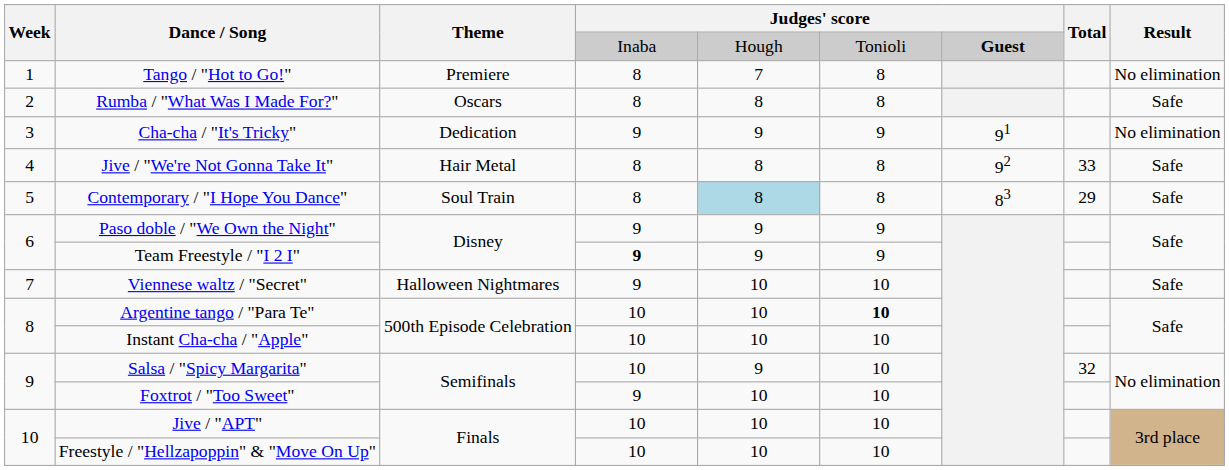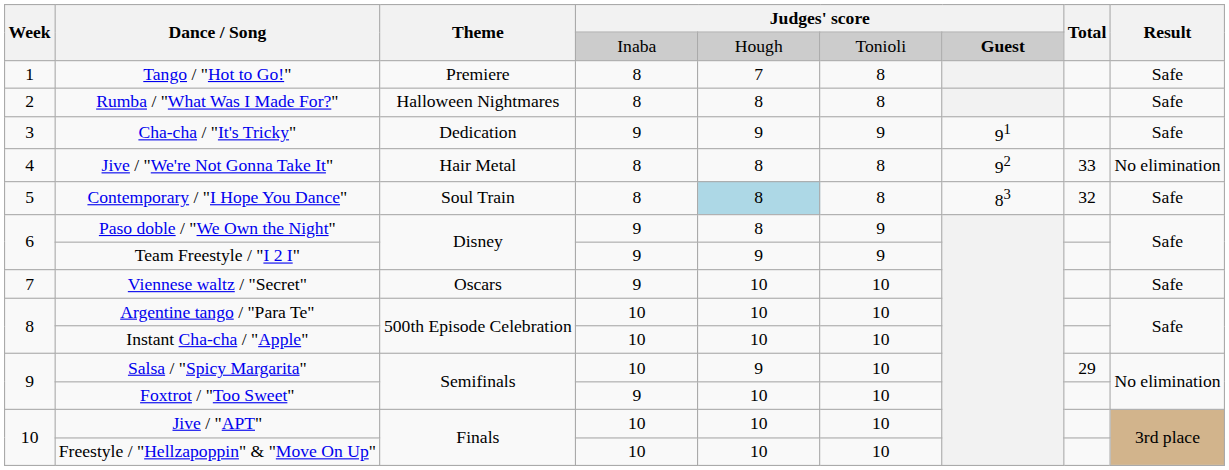Tango / "Hot to Go!" | Result: No elimination -> Safe
Rumba / "What Was I Made For?" | Theme: Oscars -> Halloween Nightmares
Cha-cha / "It's Tricky" | Result: No elimination -> Safe
Jive / "We're Not Gonna Take It" | Result: Safe -> No elimination
Contemporary / "I Hope You Dance" | Total: 29 -> 32
Paso doble / "We Own the Night" | column 5: 9 -> 8
Team Freestyle / "I 2 I" | column 4: bold -> normal
Viennese waltz / "Secret" | Theme: Halloween Nightmares -> Oscars
Argentine tango / "Para Te" | column 6: bold -> normal
Salsa / "Spicy Margarita" | Total: 32 -> 29
